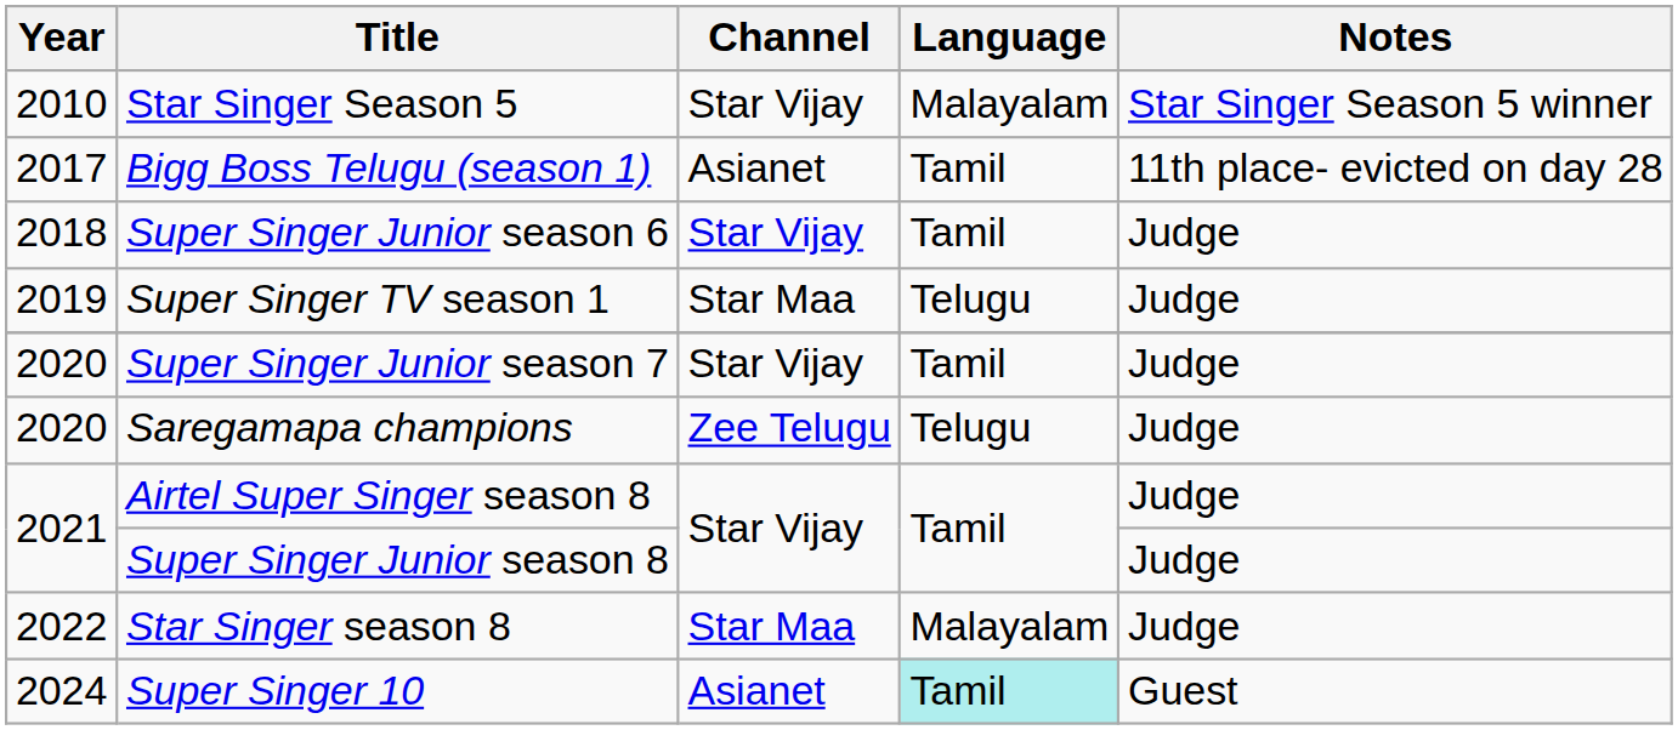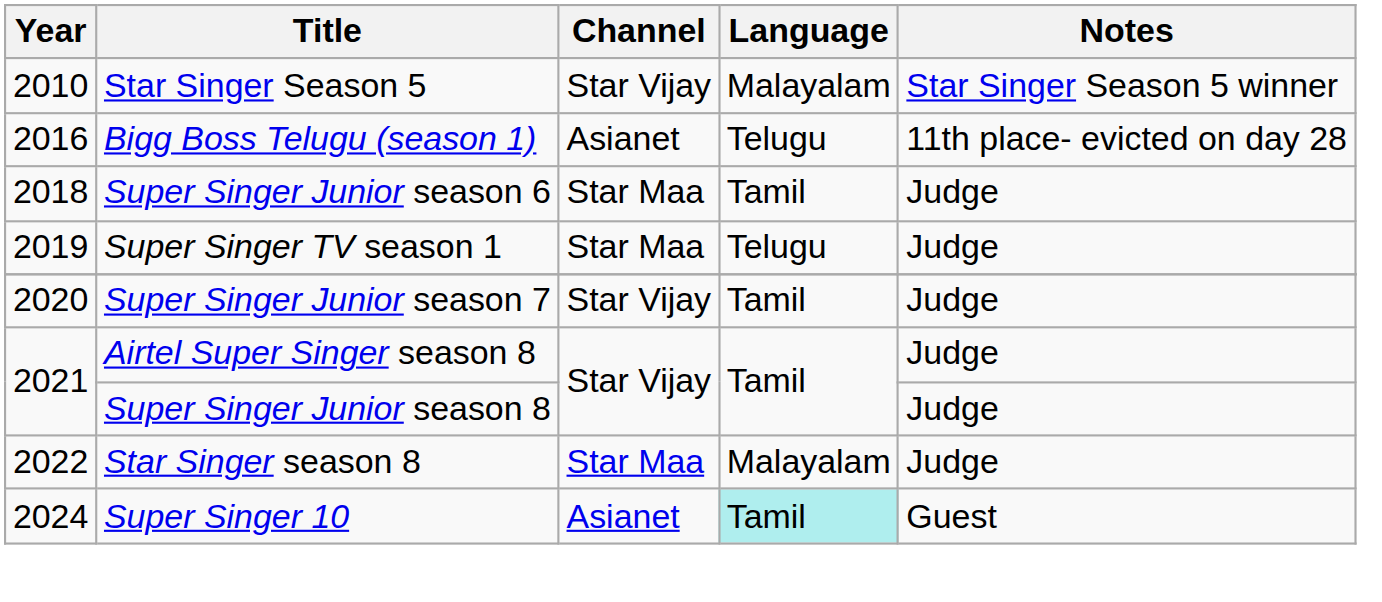Bigg Boss Telugu (season 1) | Year: 2017 -> 2016
Bigg Boss Telugu (season 1) | Language: Tamil -> Telugu
Super Singer Junior season 6 | Channel: Star Vijay -> Star Maa
- row: 2020 | Saregamapa champions | Zee Telugu | Telugu | Judge
